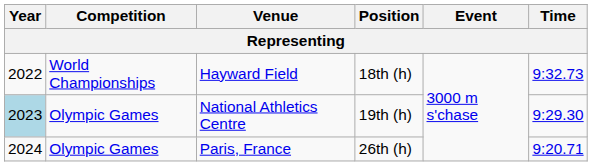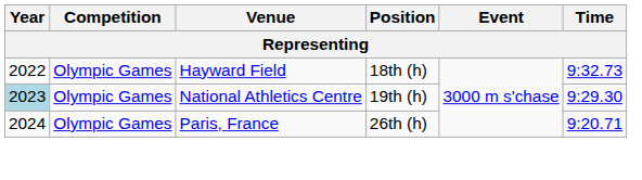Hayward Field | Competition: World Championships -> Olympic Games
